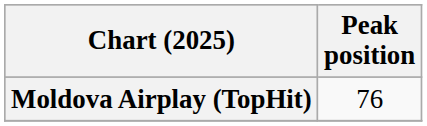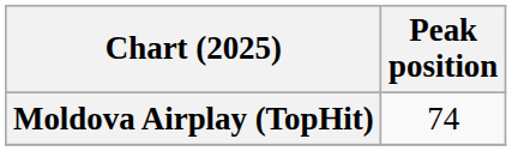Moldova Airplay (TopHit) | Peak position: 76 -> 74
